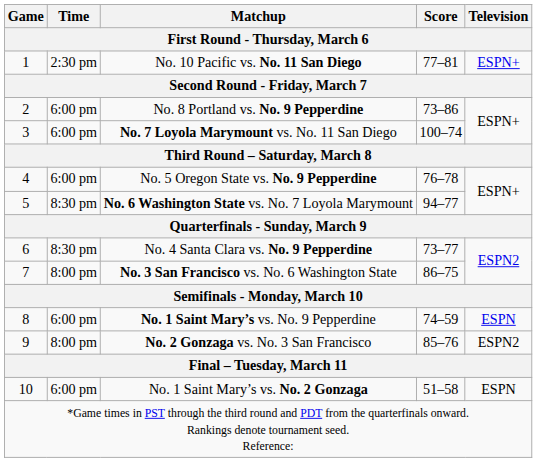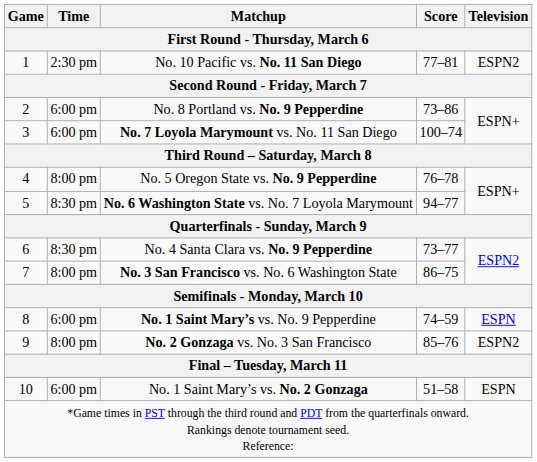No. 10 Pacific vs. No. 11 San Diego | Television: ESPN+ -> ESPN2
No. 5 Oregon State vs. No. 9 Pepperdine | Time: 6:00 pm -> 8:00 pm
